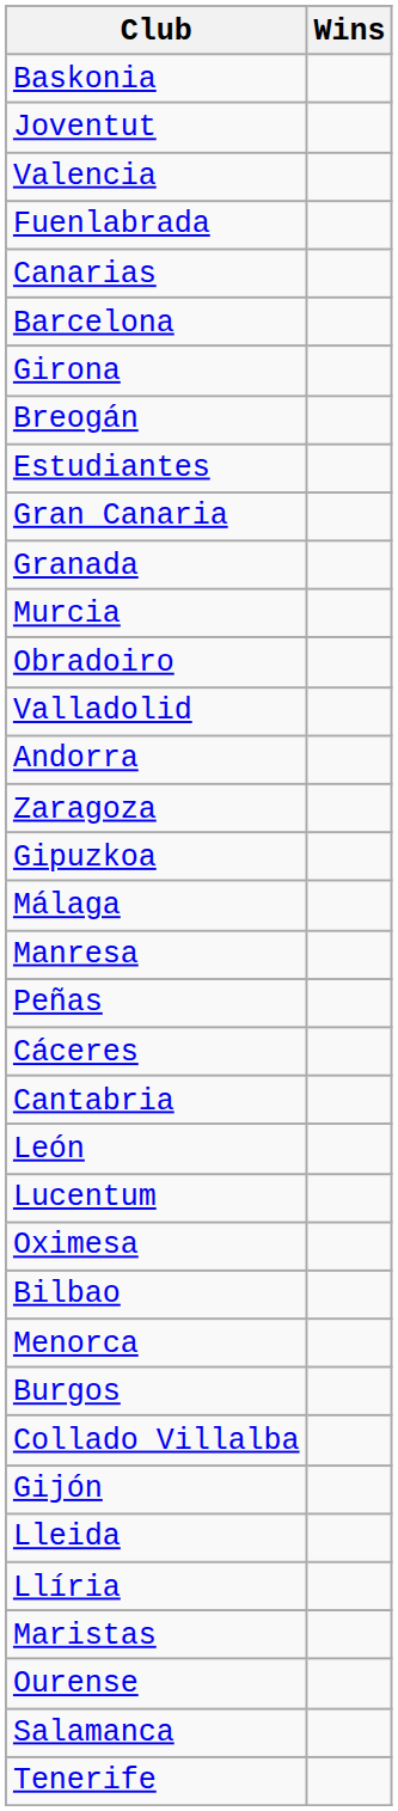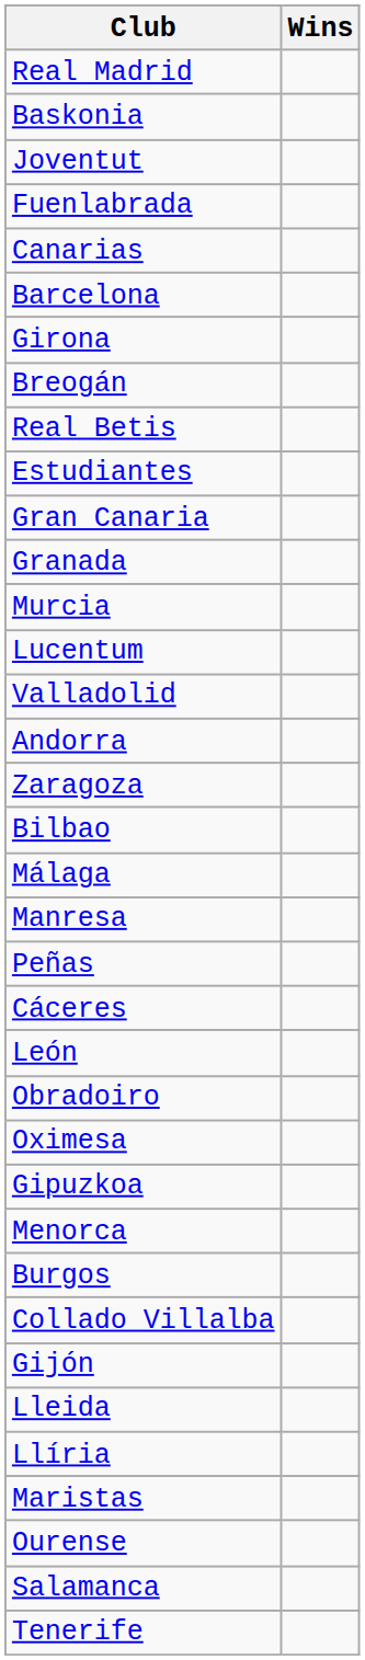+ row: Real Madrid
- row: Valencia
+ row: Real Betis
rows swapped: Lucentum <-> Obradoiro
rows swapped: Bilbao <-> Gipuzkoa
- row: Cantabria
